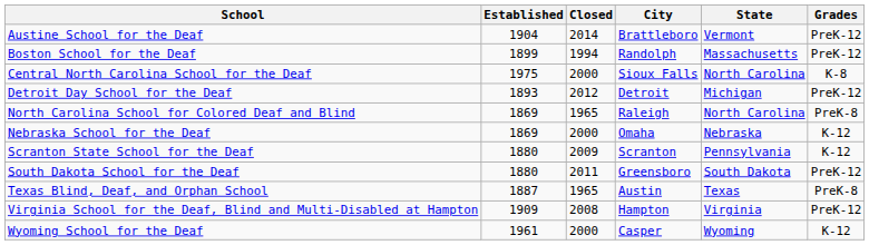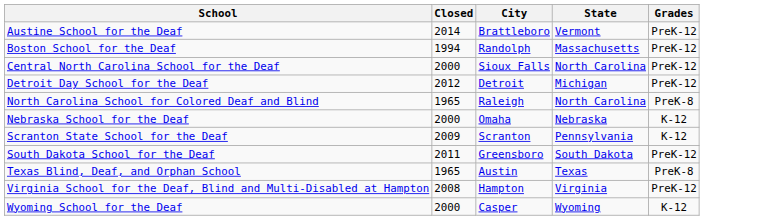- column: Established | 1904 | 1899 | 1975 | 1893 | 1869 | 1869 | 1880 | 1880 | 1887 | 1909 | 1961
Central North Carolina School for the Deaf | Grades: K-8 -> PreK-12
